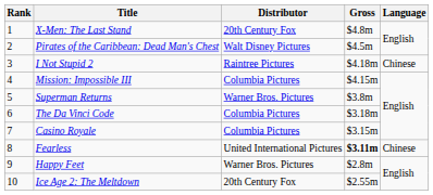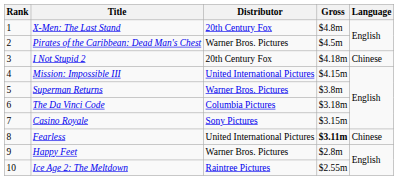Pirates of the Caribbean: Dead Man's Chest | Distributor: Walt Disney Pictures -> Warner Bros. Pictures
I Not Stupid 2 | Distributor: Raintree Pictures -> 20th Century Fox
Mission: Impossible III | Distributor: Columbia Pictures -> United International Pictures
Casino Royale | Distributor: Columbia Pictures -> Sony Pictures
Ice Age 2: The Meltdown | Distributor: 20th Century Fox -> Raintree Pictures
